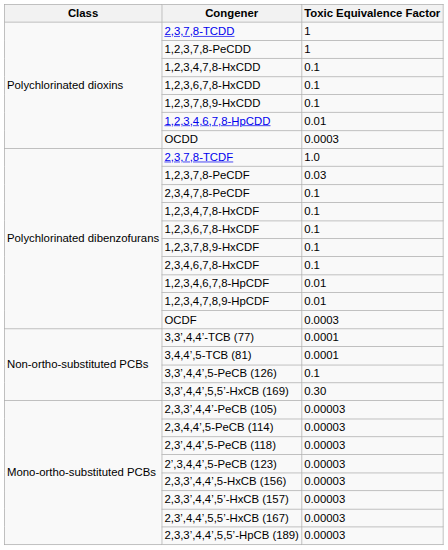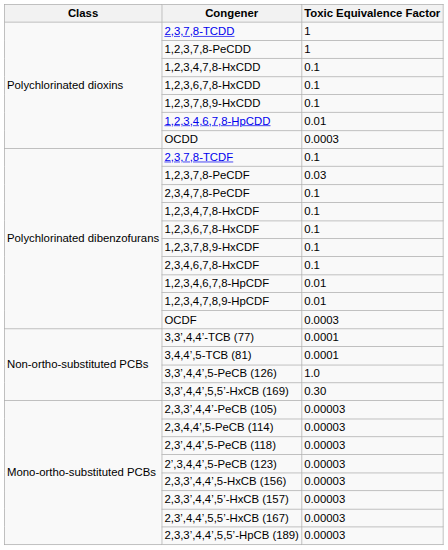2,3,7,8-TCDF | Toxic Equivalence Factor: 1.0 -> 0.1
3,3’,4,4’,5-PeCB (126) | Toxic Equivalence Factor: 0.1 -> 1.0
